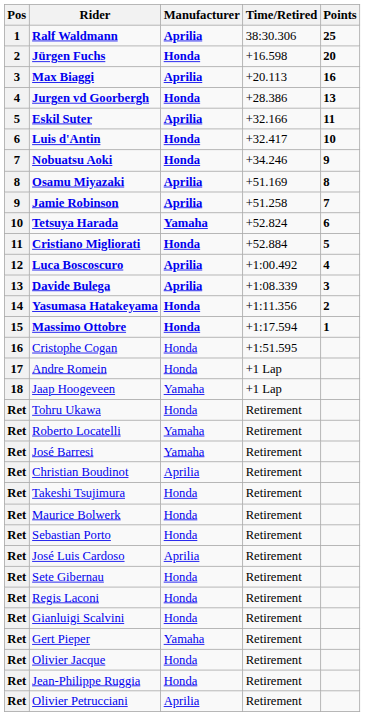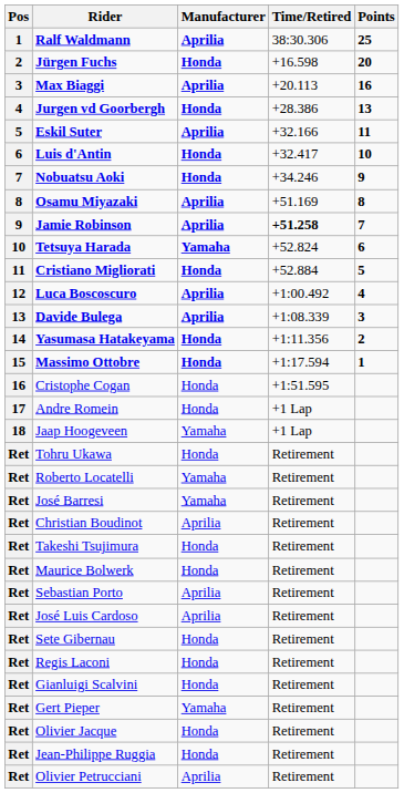Jamie Robinson | Time/Retired: normal -> bold
Sebastian Porto | Manufacturer: Honda -> Aprilia
